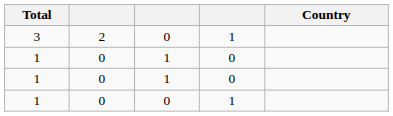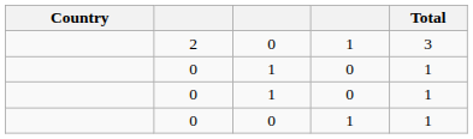columns swapped: Country <-> Total
